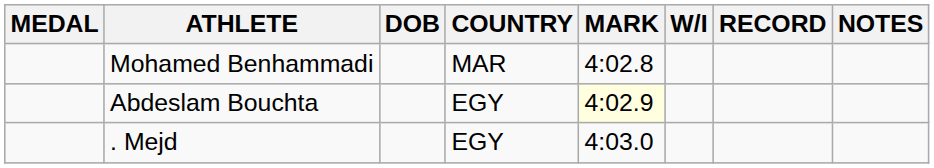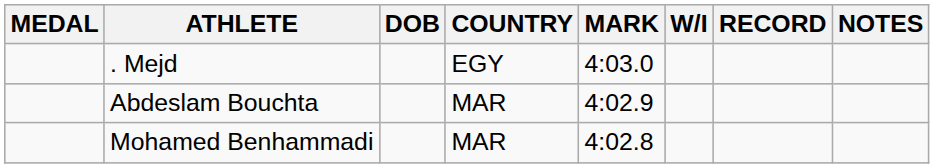rows swapped: Mohamed Benhammadi <-> . Mejd
Abdeslam Bouchta | COUNTRY: EGY -> MAR
Abdeslam Bouchta | MARK: lightyellow background -> no background
